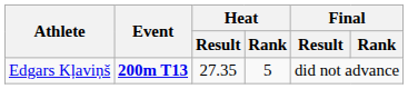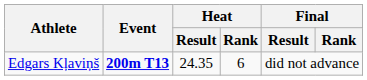Edgars Kļaviņš | Heat / Result: 27.35 -> 24.35
Edgars Kļaviņš | Heat / Rank: 5 -> 6
